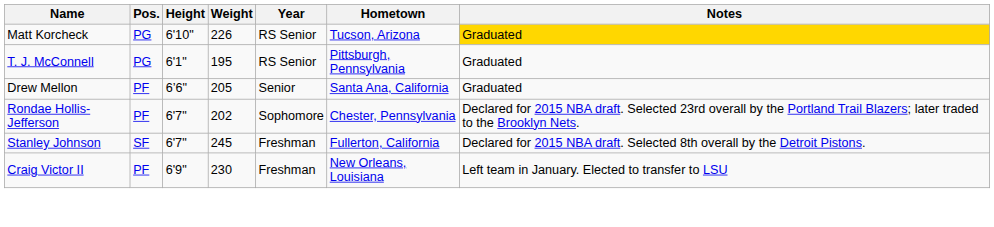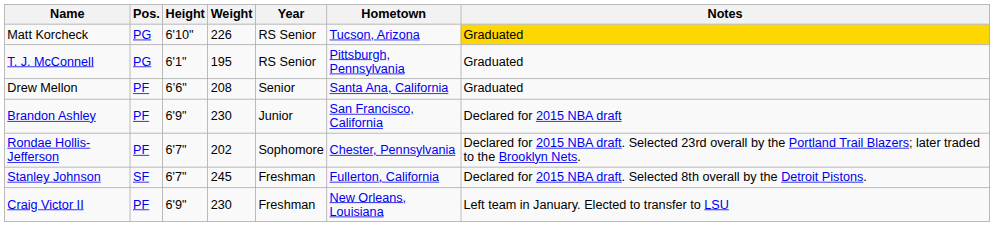Drew Mellon | Weight: 205 -> 208
+ row: Brandon Ashley | PF | 6'9" | 230 | Junior | San Francisco, California | Declared for 2015 NBA draft
